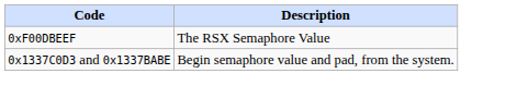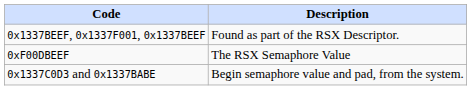+ row: 0x1337BEEF, 0x1337F001, 0x1337BEEF | Found as part of the RSX Descriptor.
